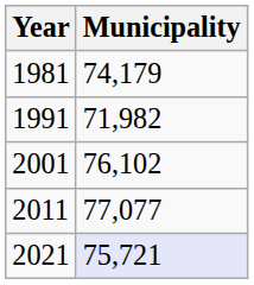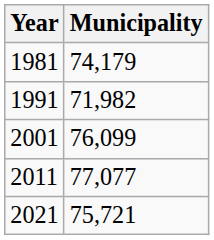2001 | Municipality: 76,102 -> 76,099
2021 | Municipality: lavender background -> no background
